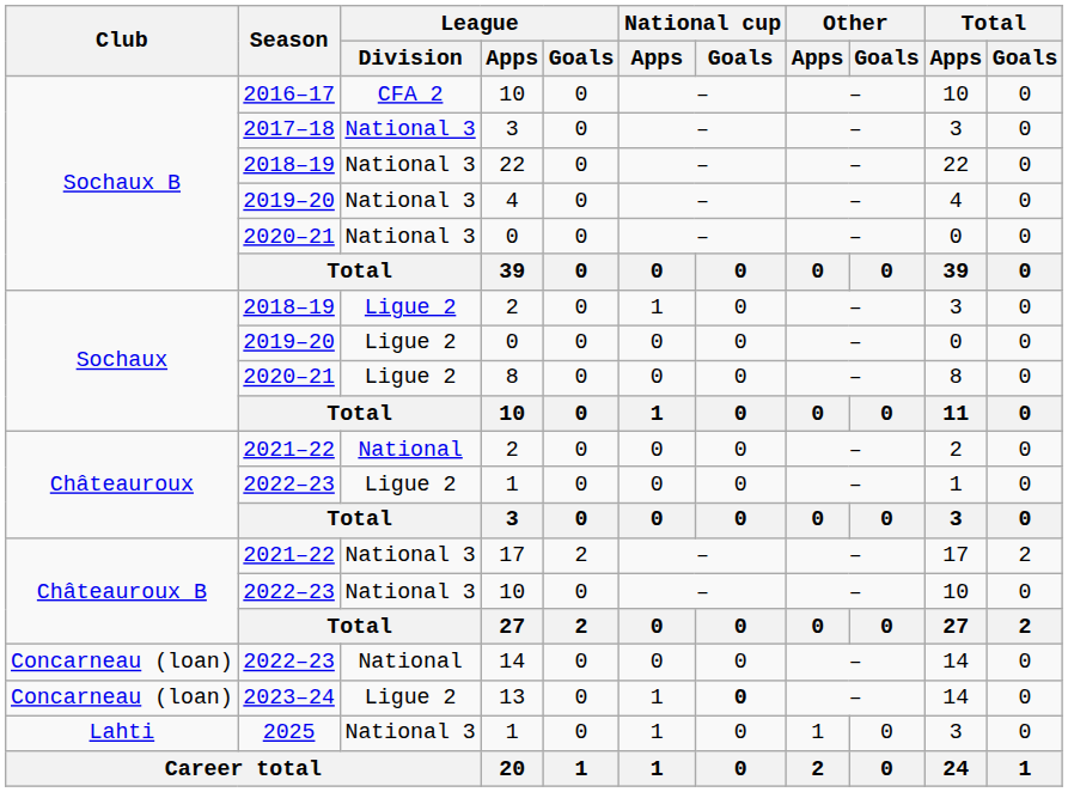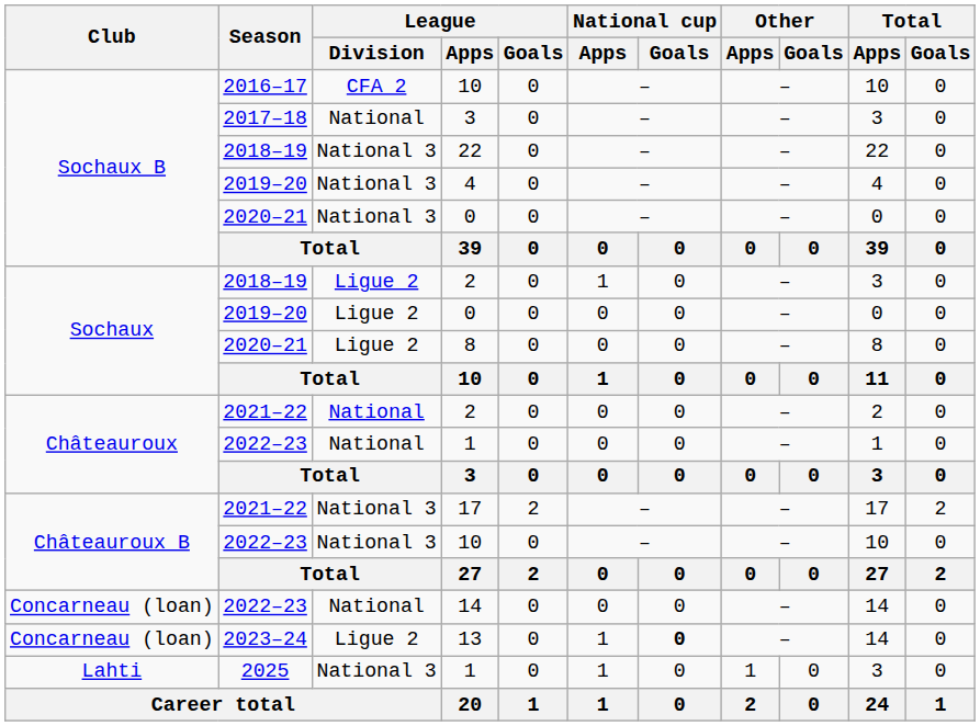2017–18 / 3 | League / Division: National 3 -> National
2022–23 / 1 | League / Division: Ligue 2 -> National
